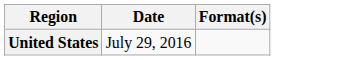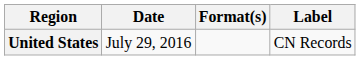+ column: Label | CN Records
